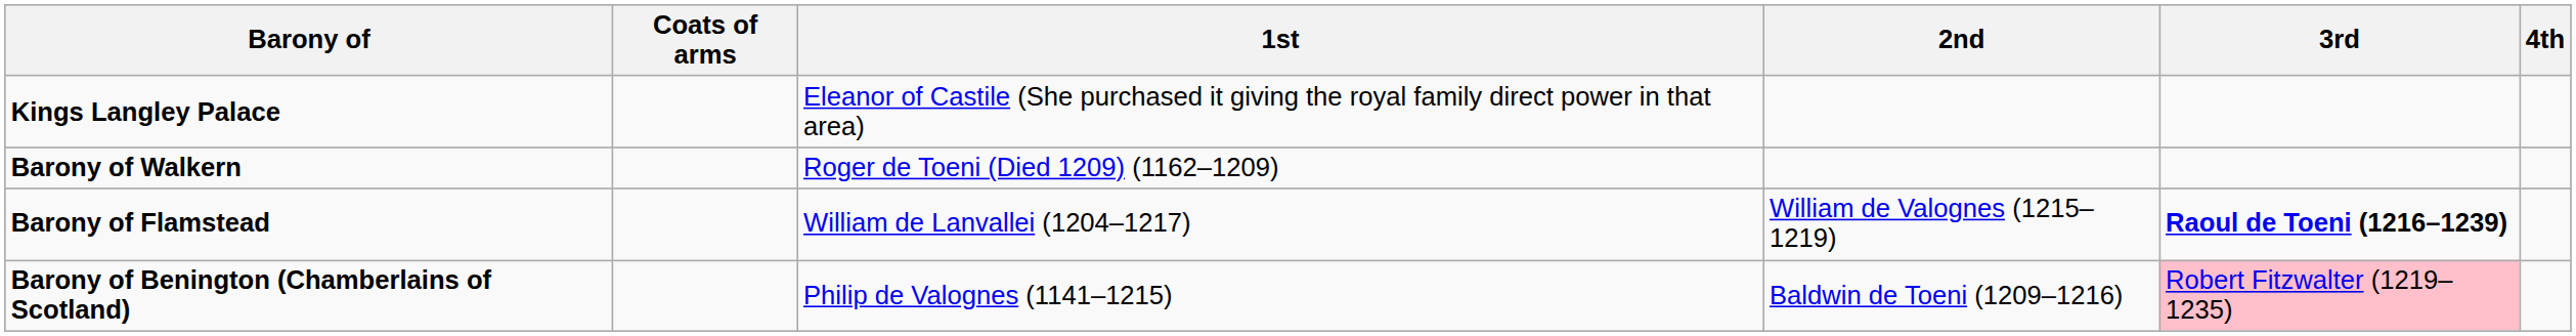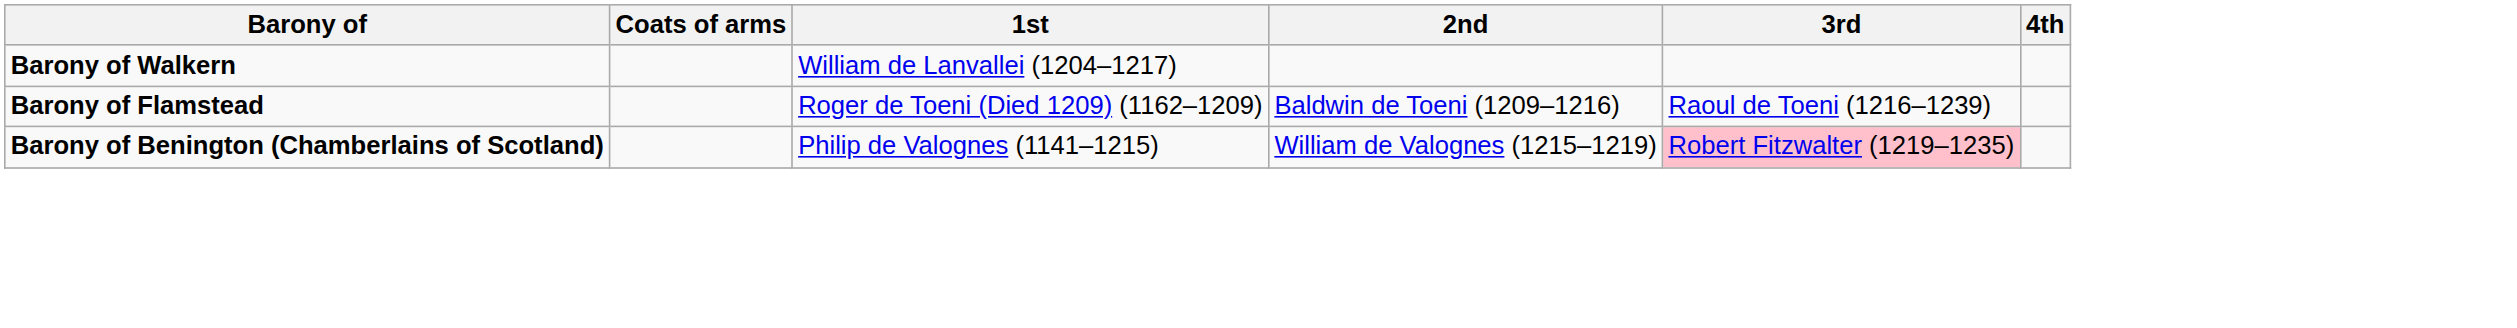- row: Kings Langley Palace | Eleanor of Castile (She purchased it giving the royal family direct power in that area)
Barony of Walkern | 1st: Roger de Toeni (Died 1209) (1162–1209) -> William de Lanvallei (1204–1217)
Barony of Flamstead | 1st: William de Lanvallei (1204–1217) -> Roger de Toeni (Died 1209) (1162–1209)
Barony of Flamstead | 2nd: William de Valognes (1215–1219) -> Baldwin de Toeni (1209–1216)
Barony of Flamstead | 3rd: bold -> normal
Barony of Benington (Chamberlains of Scotland) | 2nd: Baldwin de Toeni (1209–1216) -> William de Valognes (1215–1219)
